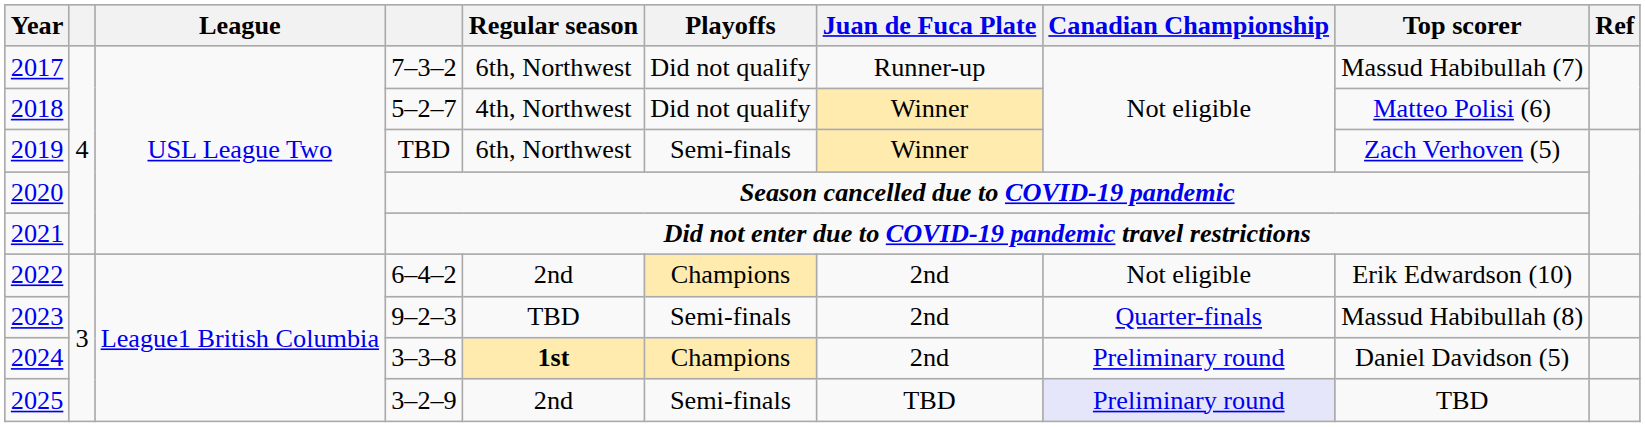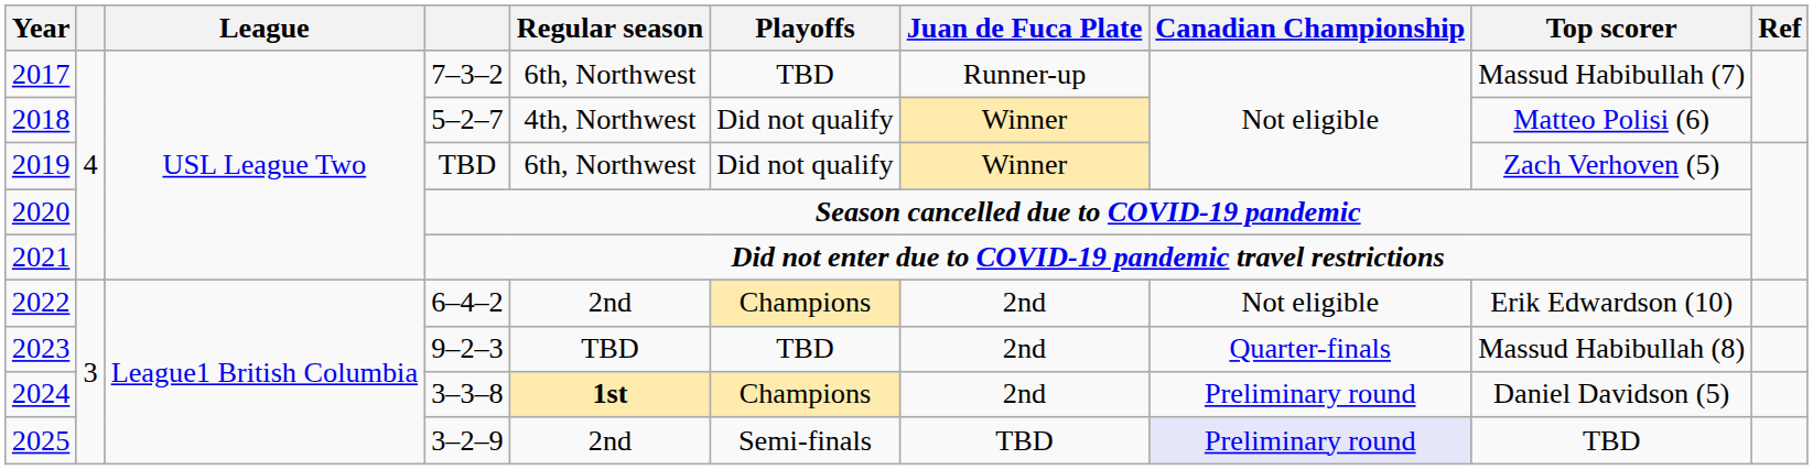2017 | Playoffs: Did not qualify -> TBD
2019 | Playoffs: Semi-finals -> Did not qualify
2023 | Playoffs: Semi-finals -> TBD
